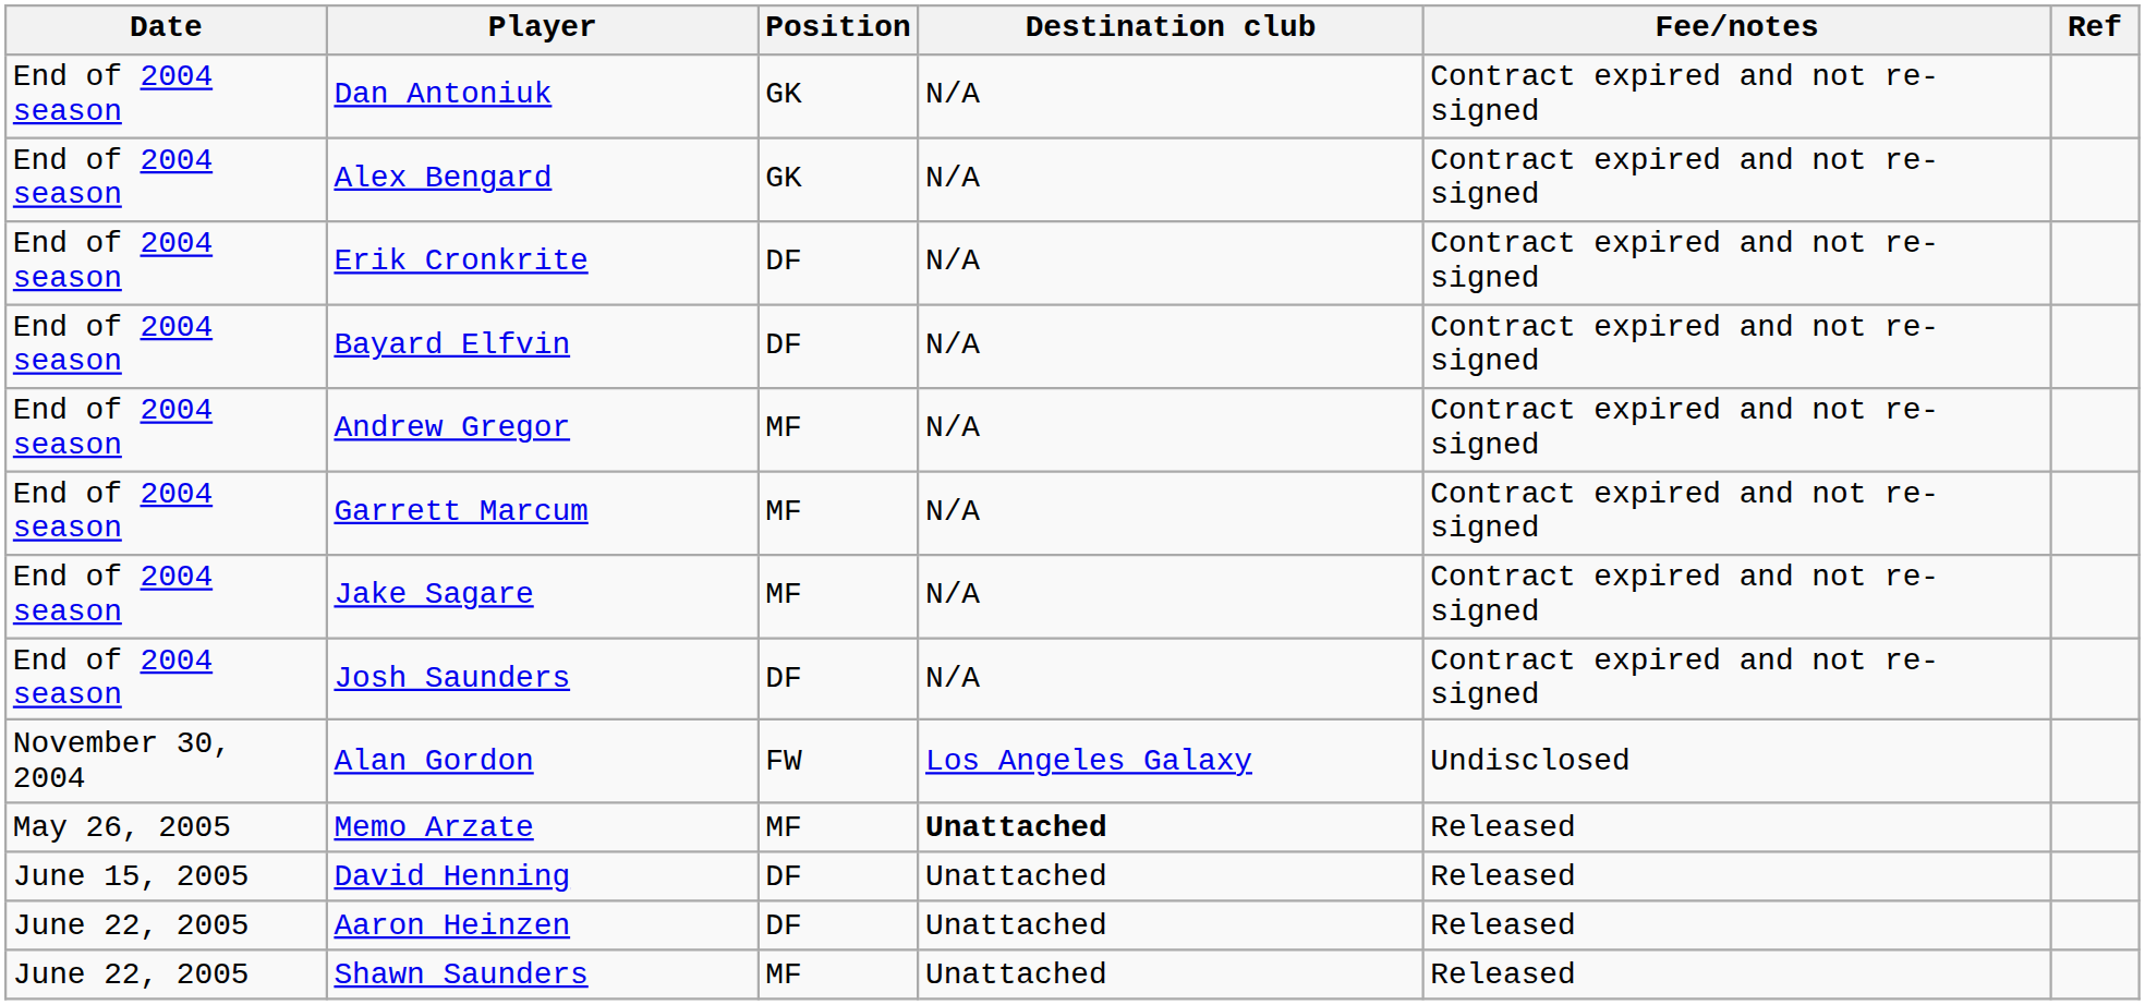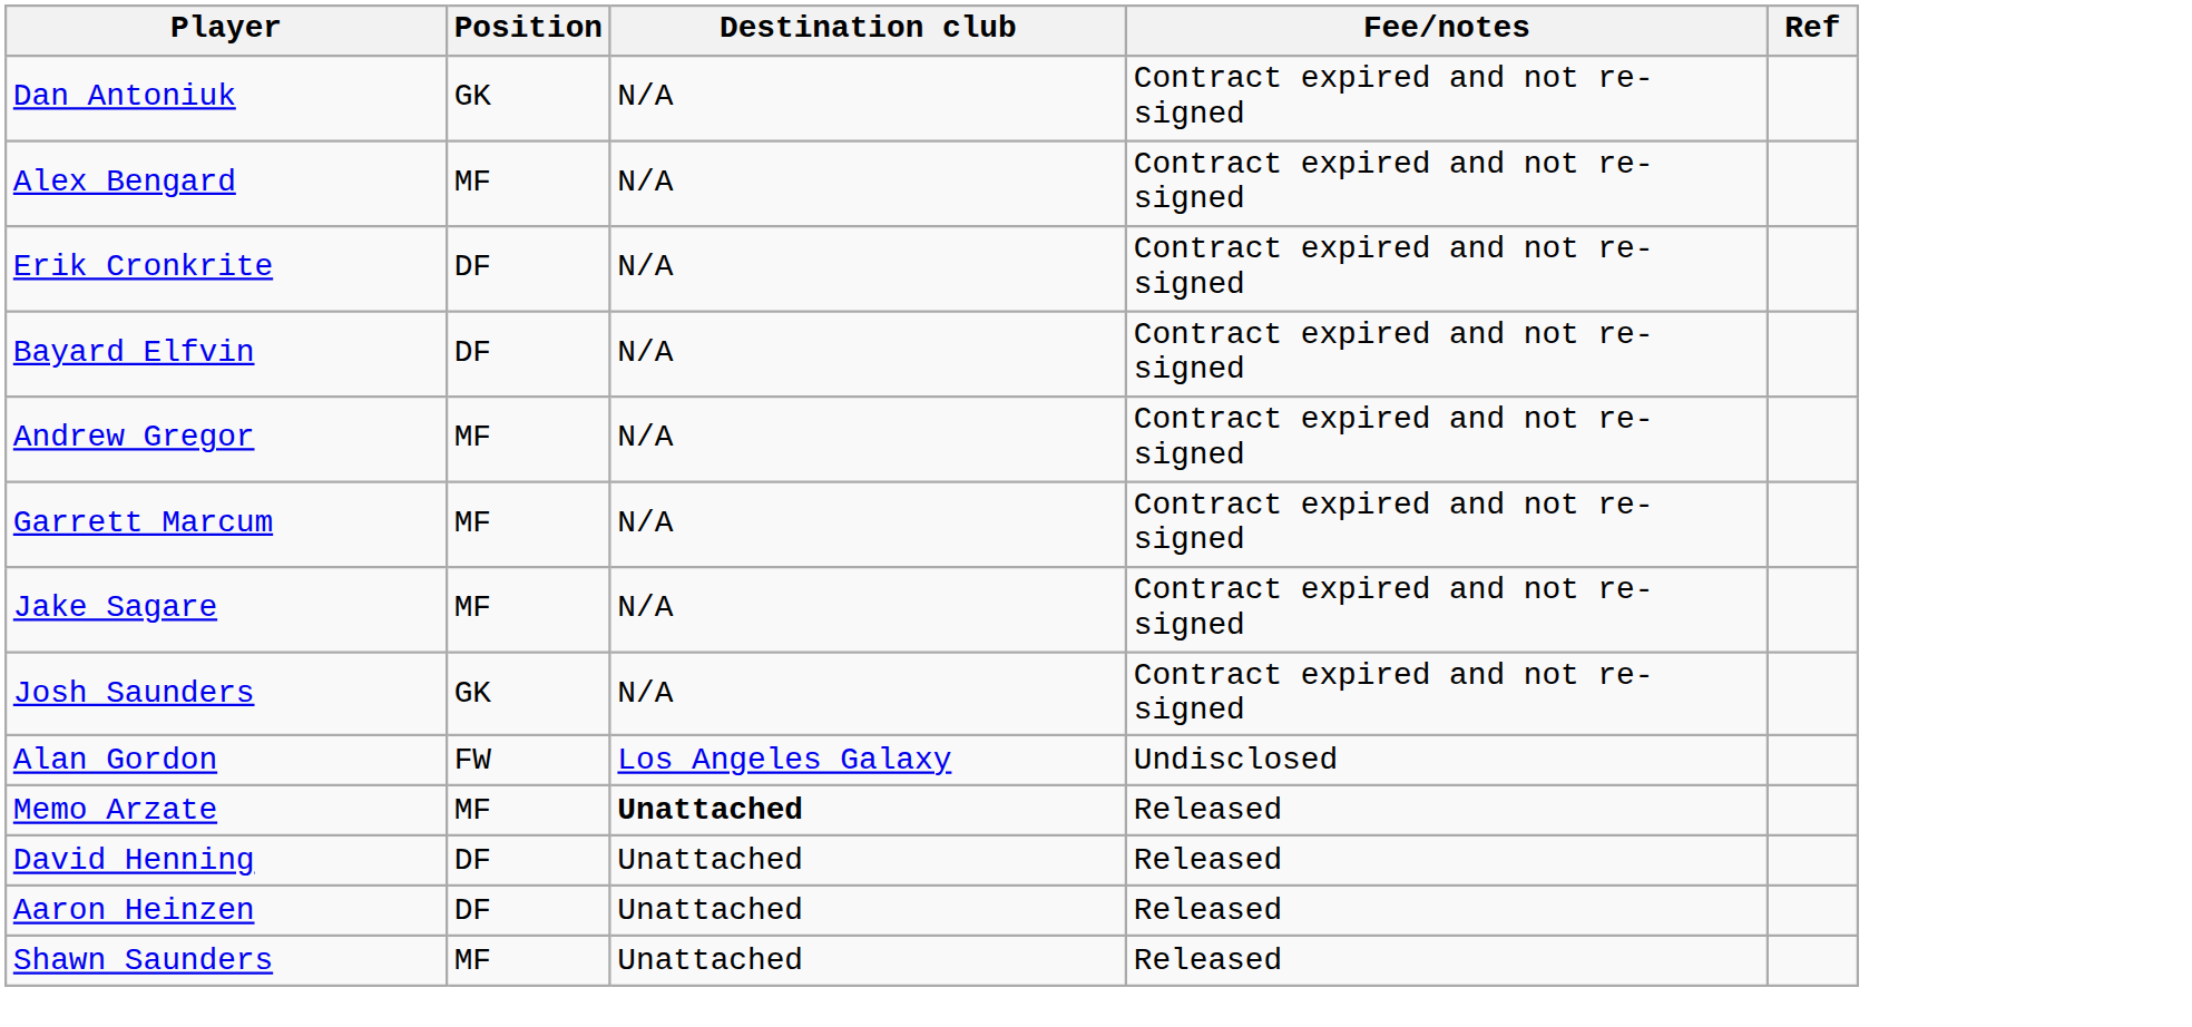- column: Date | End of 2004 season | End of 2004 season | End of 2004 season | End of 2004 season | End of 2004 season | End of 2004 season | End of 2004 season | End of 2004 season | November 30, 2004 | May 26, 2005 | June 15, 2005 | June 22, 2005 | June 22, 2005
Alex Bengard | Position: GK -> MF
Josh Saunders | Position: DF -> GK
